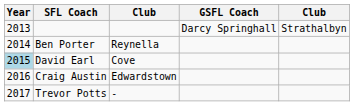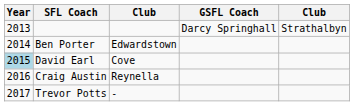Ben Porter | column 3: Reynella -> Edwardstown
Craig Austin | column 3: Edwardstown -> Reynella
